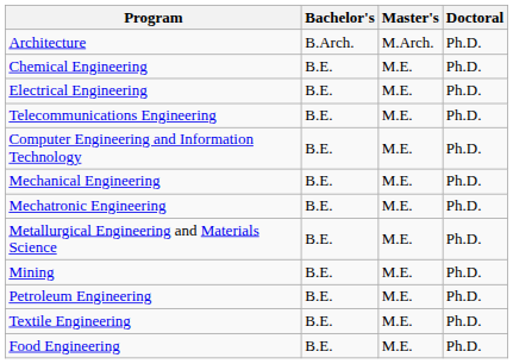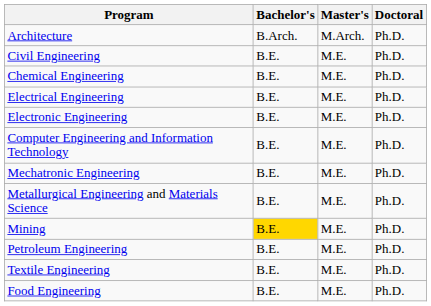+ row: Civil Engineering | B.E. | M.E. | Ph.D.
+ row: Electronic Engineering | B.E. | M.E. | Ph.D.
- row: Telecommunications Engineering | B.E. | M.E. | Ph.D.
- row: Mechanical Engineering | B.E. | M.E. | Ph.D.
Mining | Bachelor's: no background -> gold background
